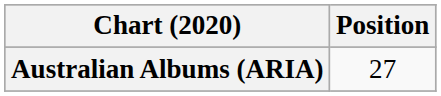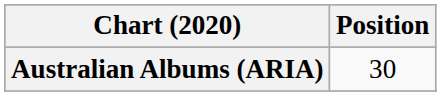Australian Albums (ARIA) | Position: 27 -> 30
